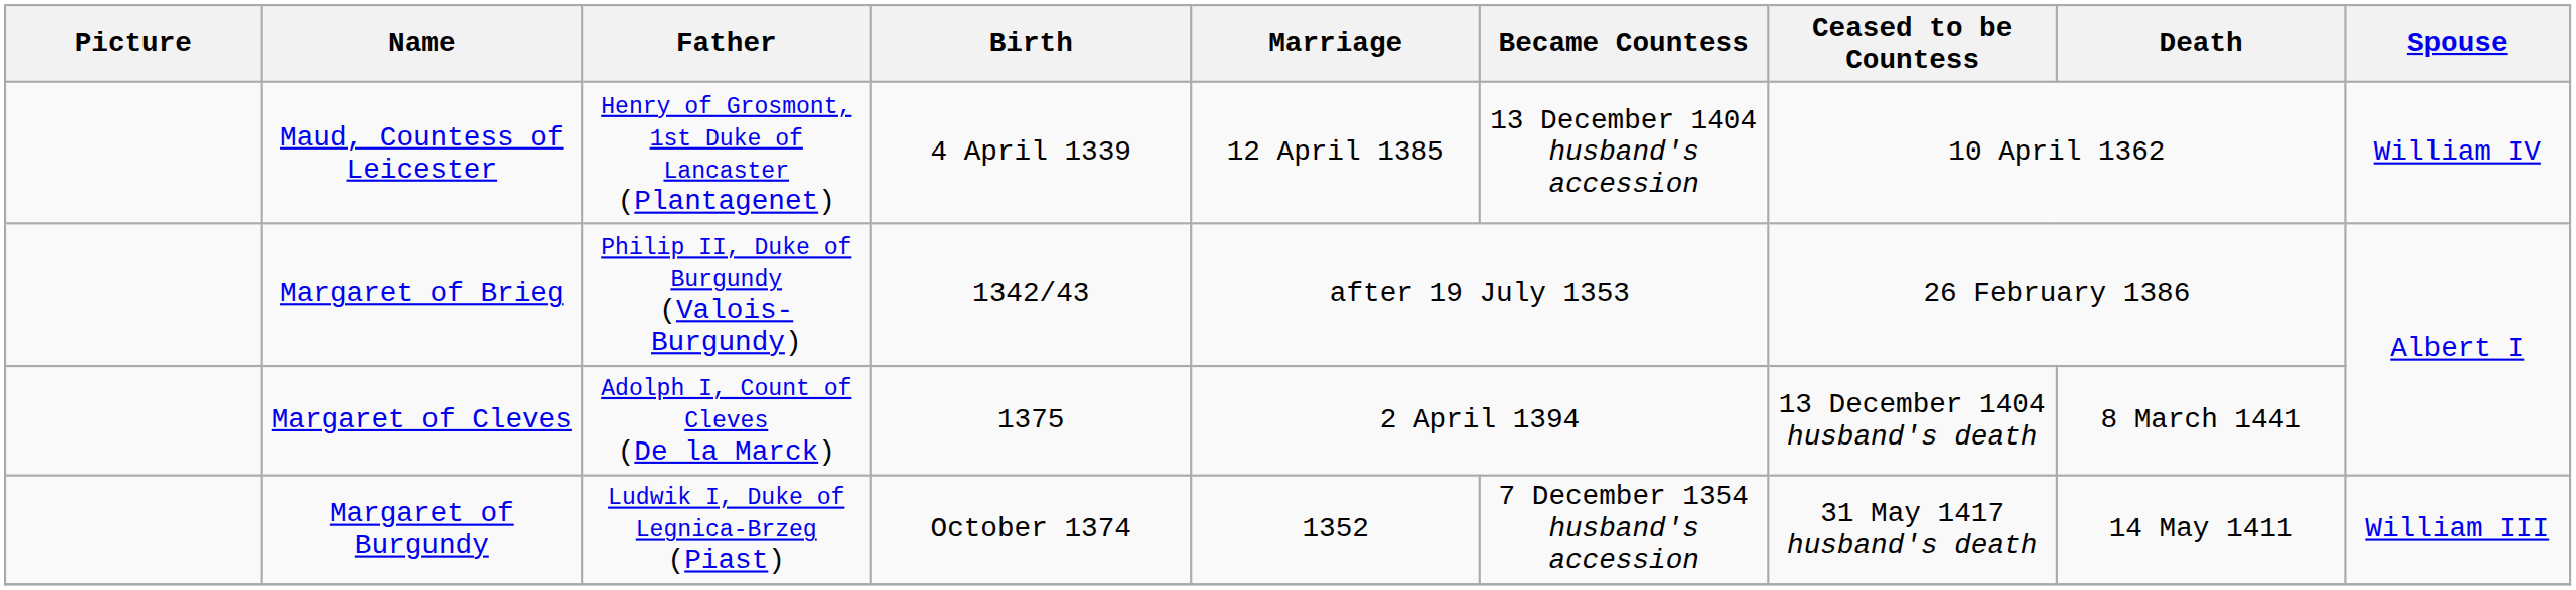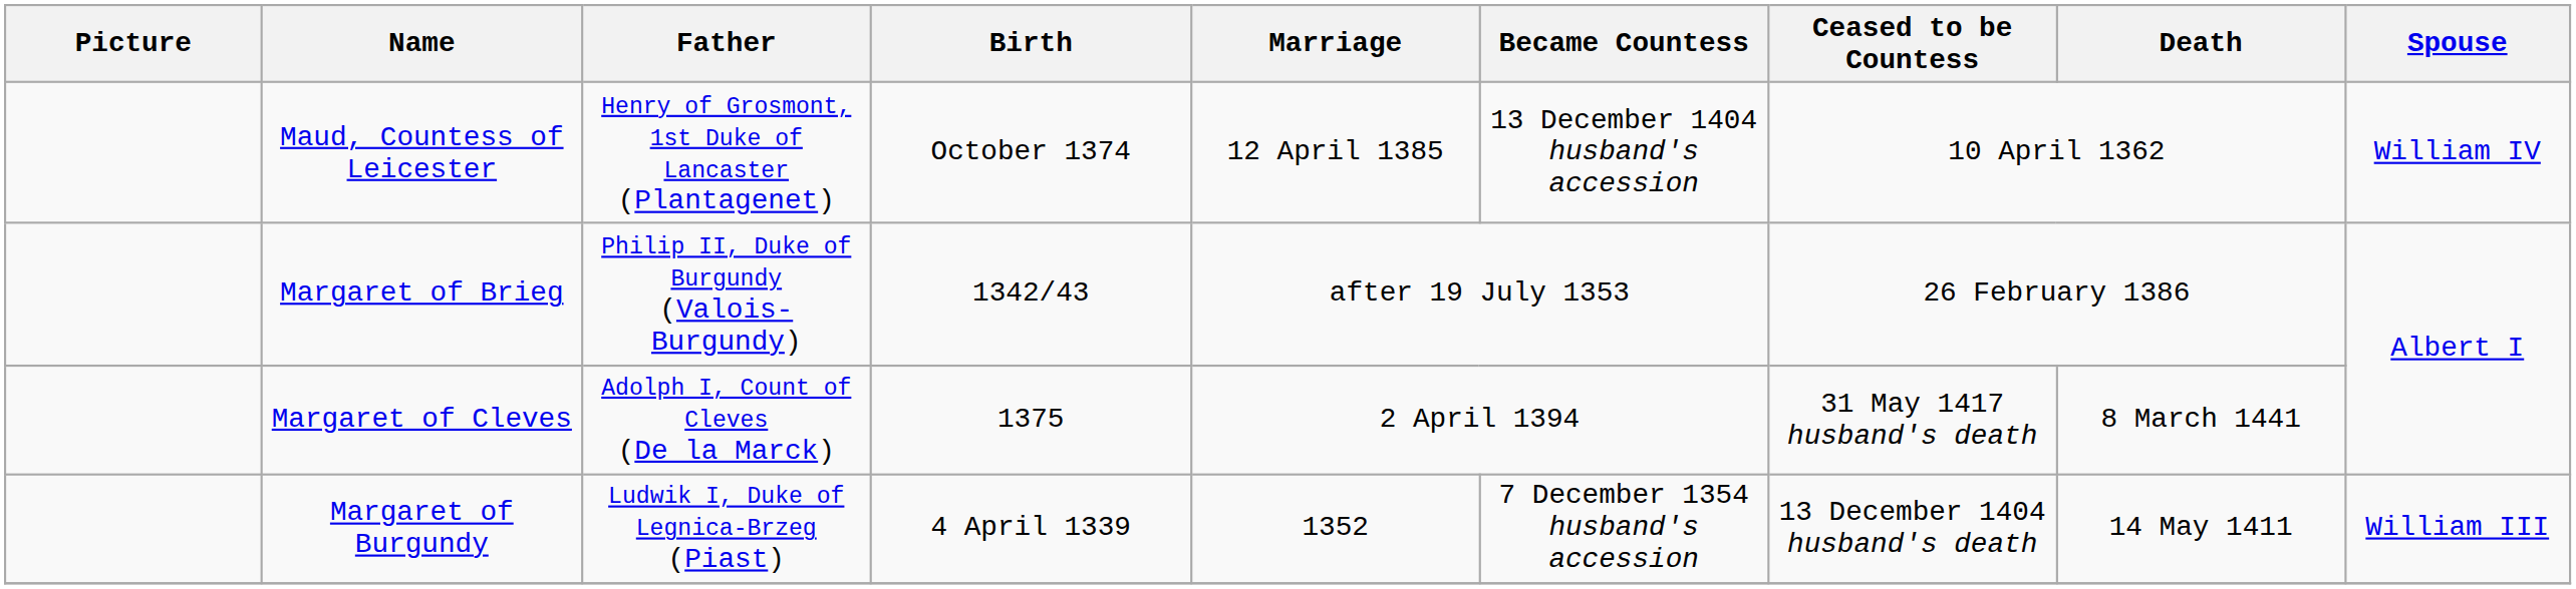Maud, Countess of Leicester | Birth: 4 April 1339 -> October 1374
Margaret of Cleves | Ceased to be Countess: 13 December 1404 husband's death -> 31 May 1417 husband's death
Margaret of Burgundy | Birth: October 1374 -> 4 April 1339
Margaret of Burgundy | Ceased to be Countess: 31 May 1417 husband's death -> 13 December 1404 husband's death
